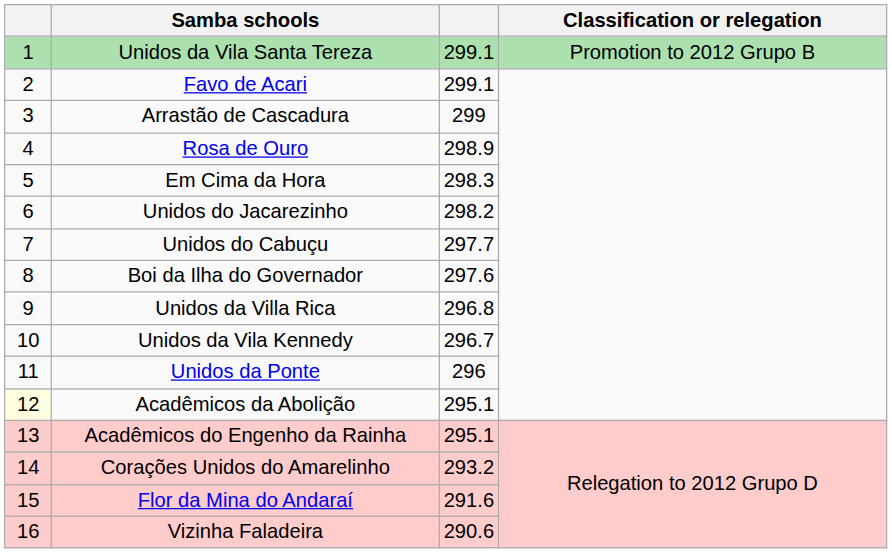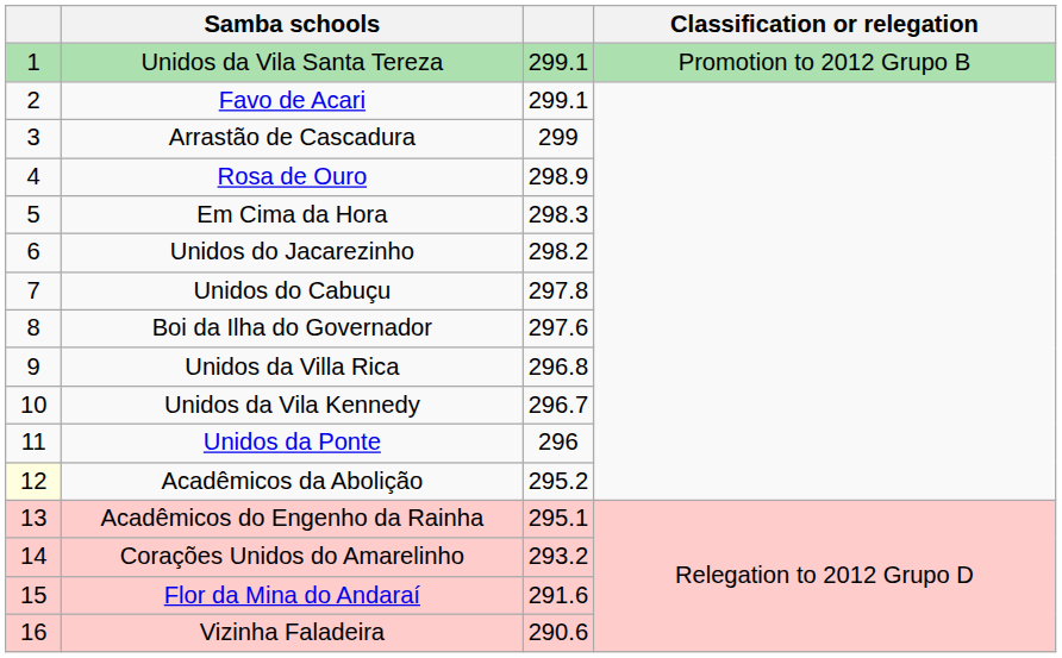Unidos do Cabuçu | column 3: 297.7 -> 297.8
Acadêmicos da Abolição | column 3: 295.1 -> 295.2
